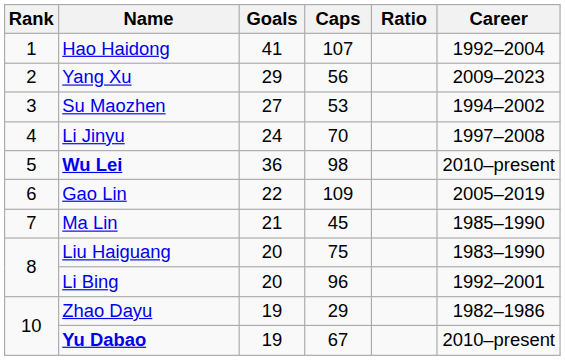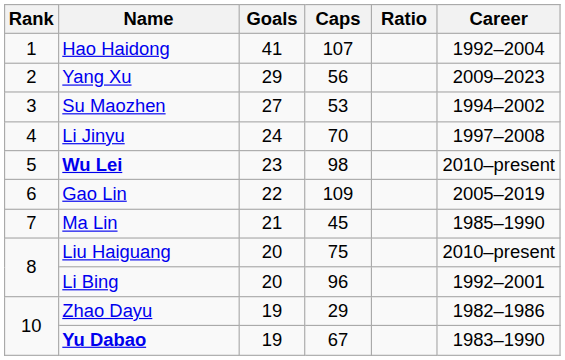Wu Lei | Goals: 36 -> 23
Liu Haiguang | Career: 1983–1990 -> 2010–present
Yu Dabao | Career: 2010–present -> 1983–1990
